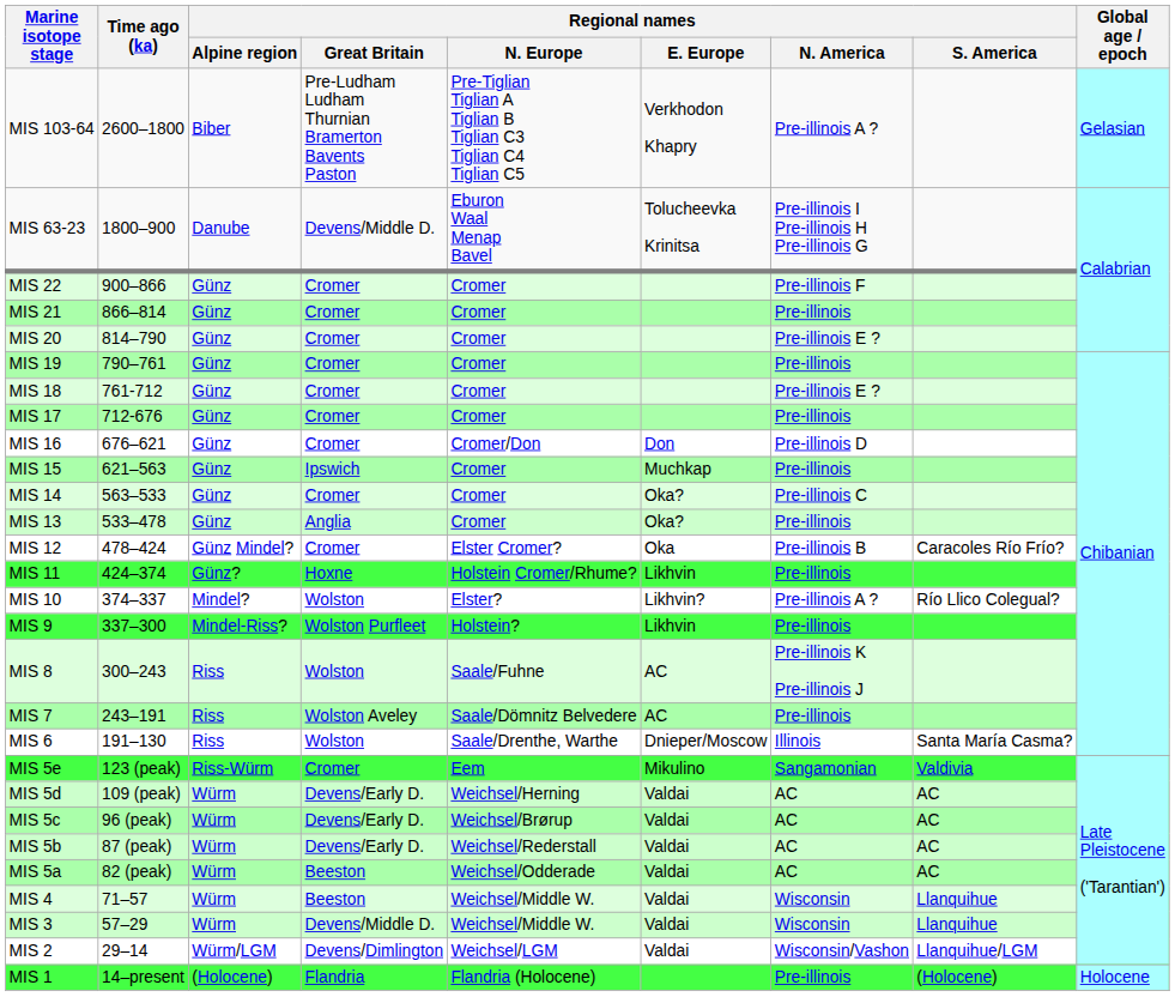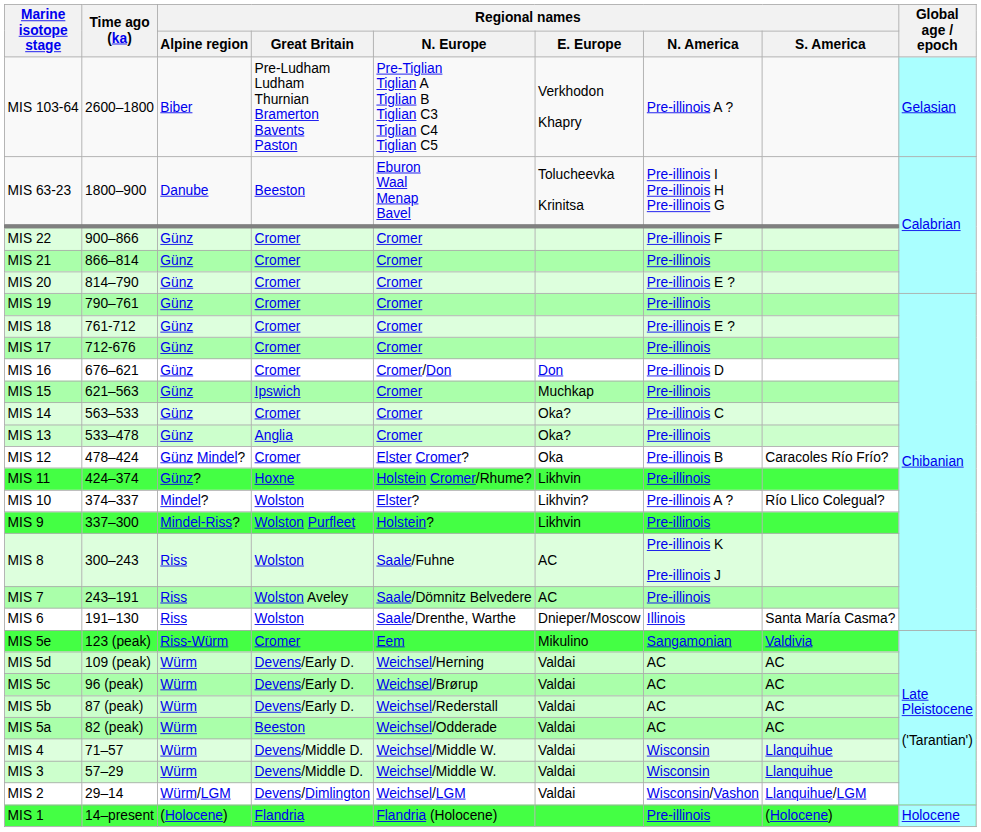MIS 63-23 | Regional names / Great Britain: Devens/Middle D. -> Beeston
MIS 4 | Regional names / Great Britain: Beeston -> Devens/Middle D.
